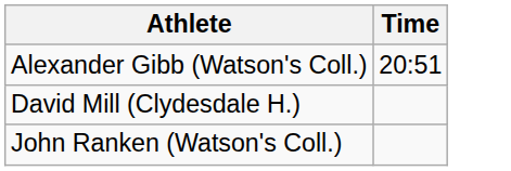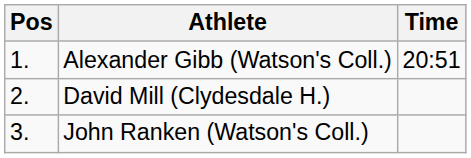+ column: Pos | 1. | 2. | 3.
